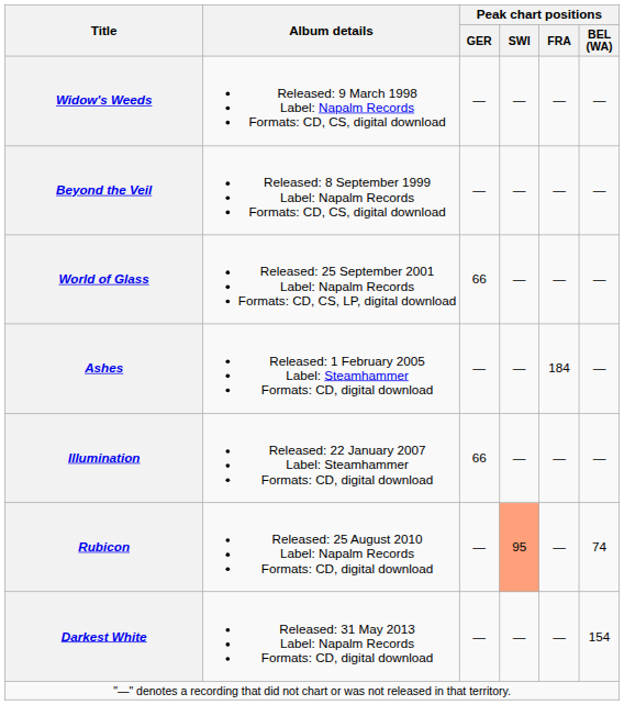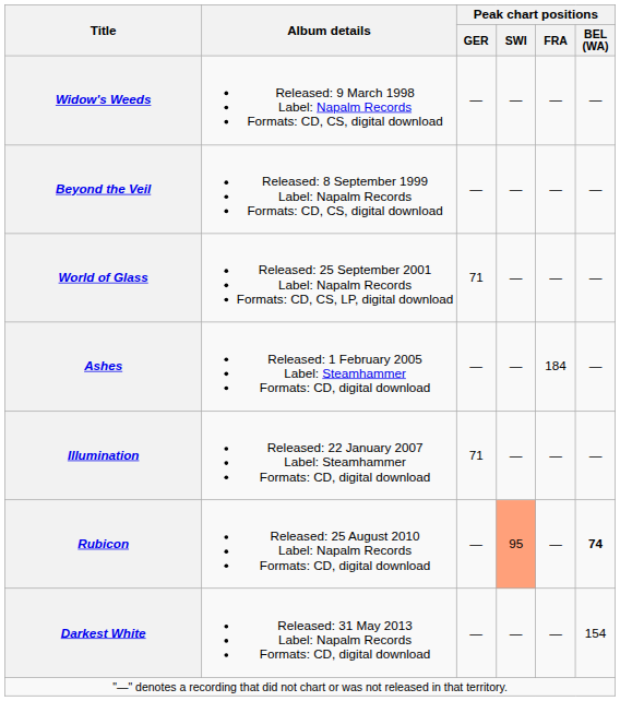World of Glass | Peak chart positions / GER: 66 -> 71
Illumination | Peak chart positions / GER: 66 -> 71
Rubicon | Peak chart positions / BEL (WA): normal -> bold
